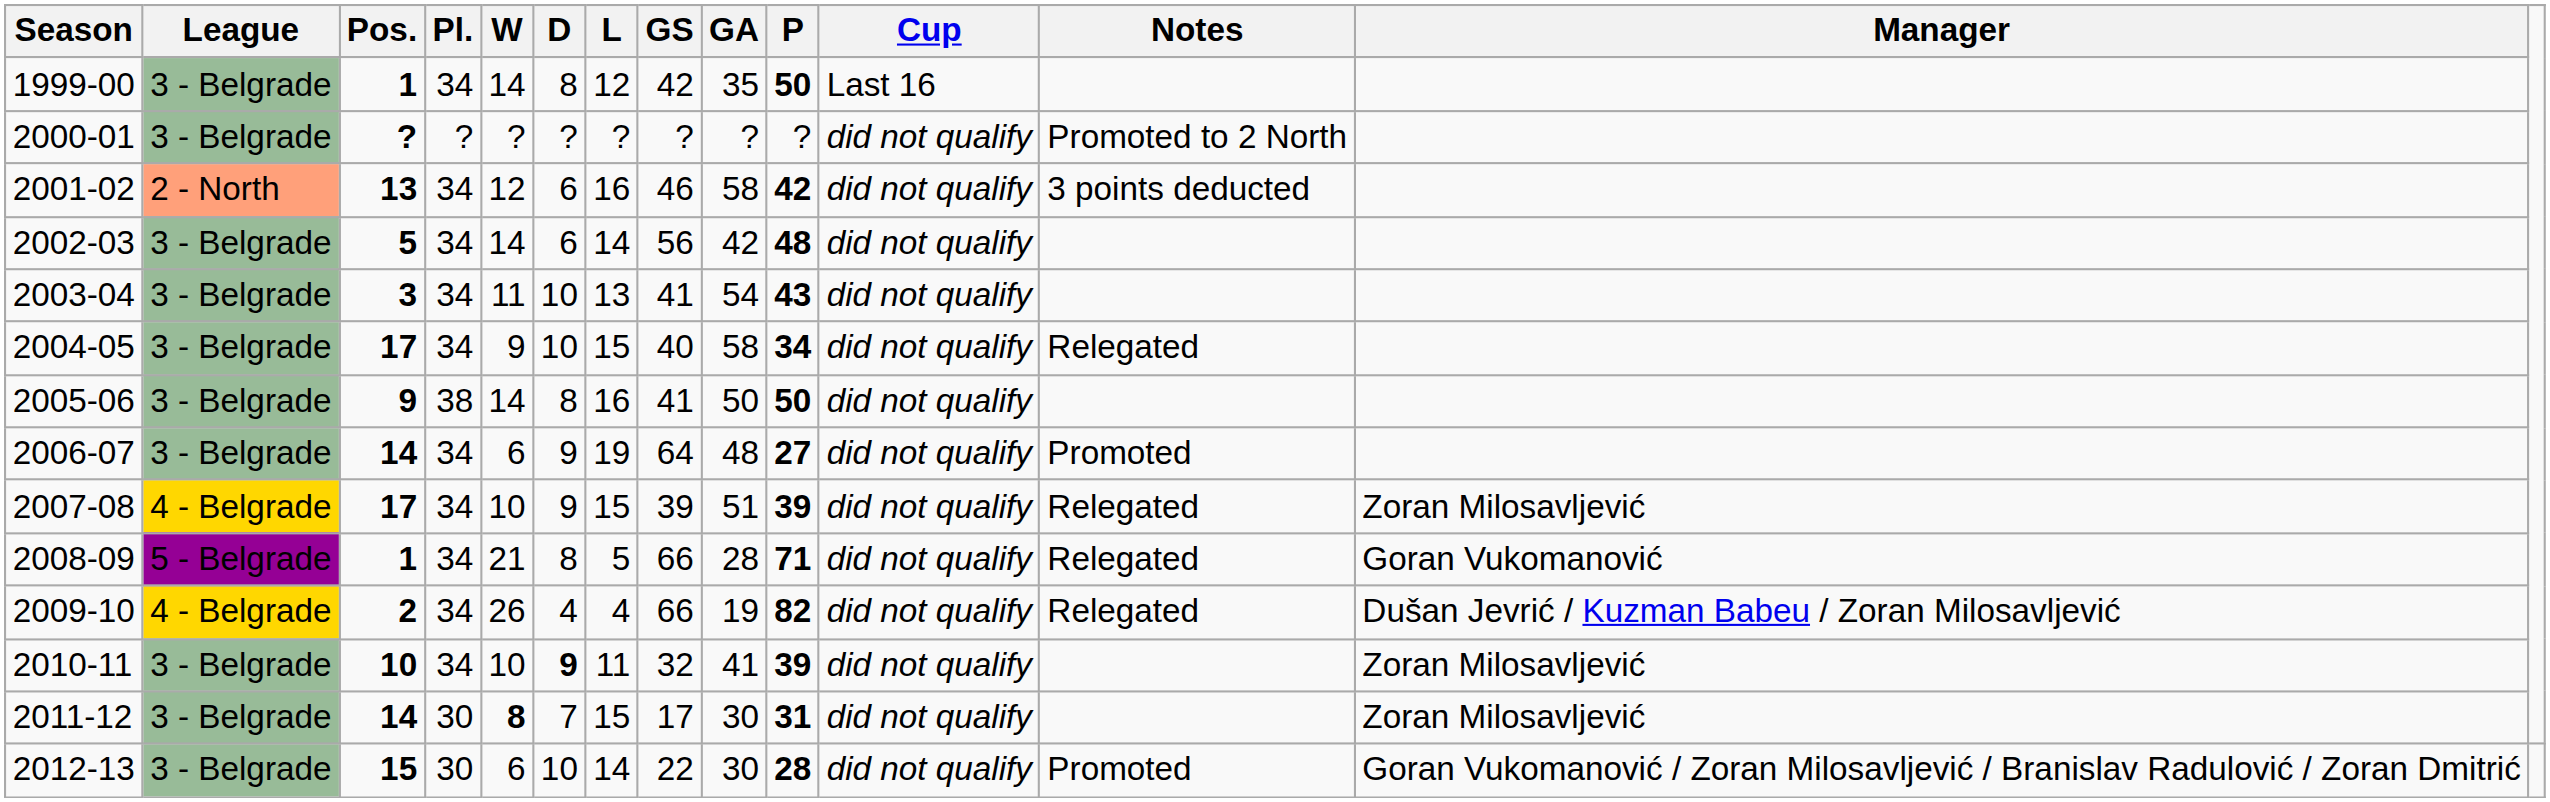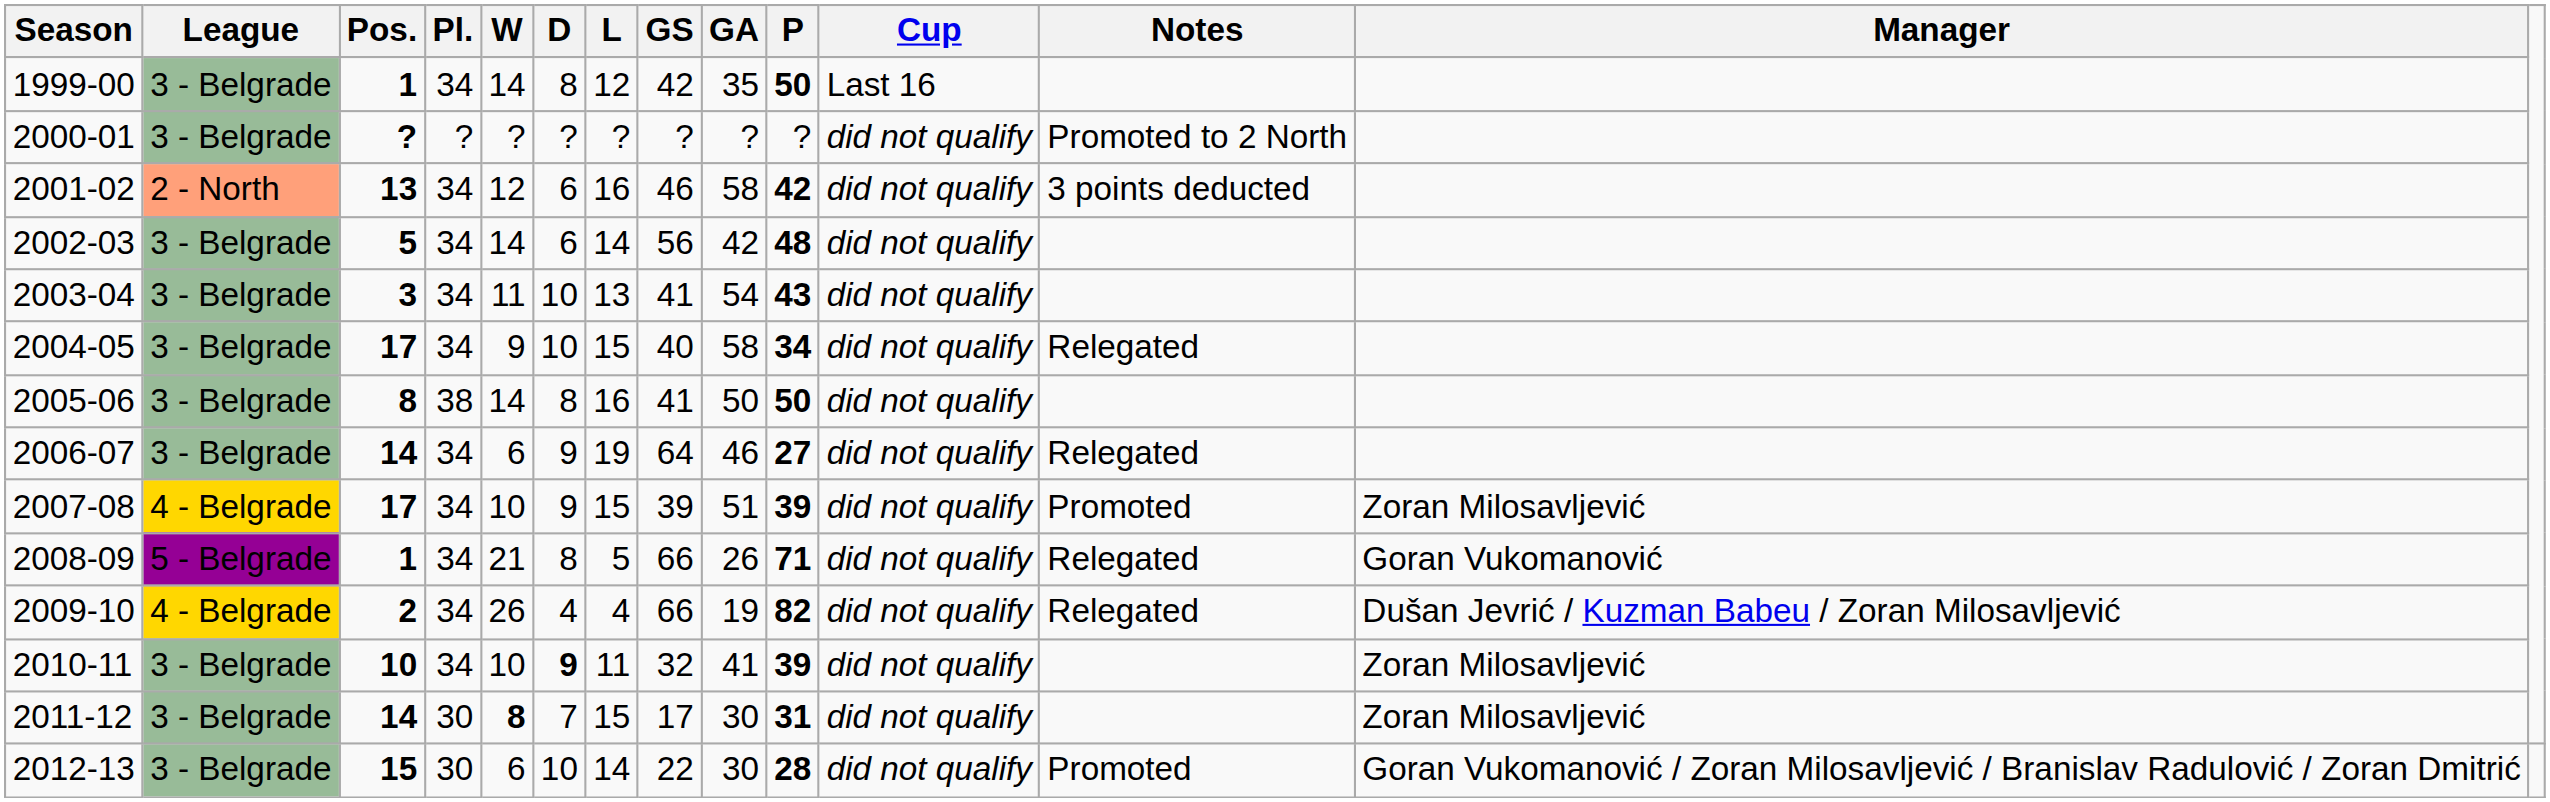2005-06 | Pos.: 9 -> 8
2006-07 | GA: 48 -> 46
2006-07 | Notes: Promoted -> Relegated
2007-08 | Notes: Relegated -> Promoted
2008-09 | GA: 28 -> 26
